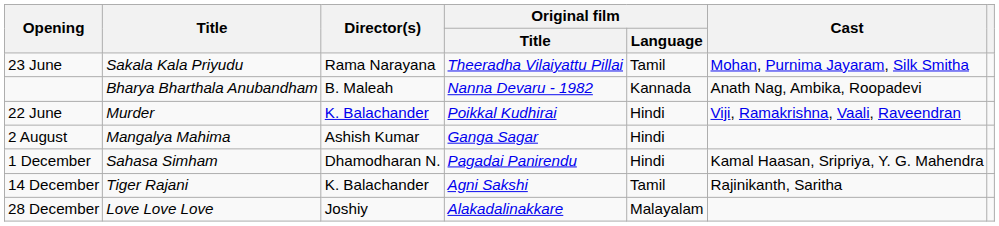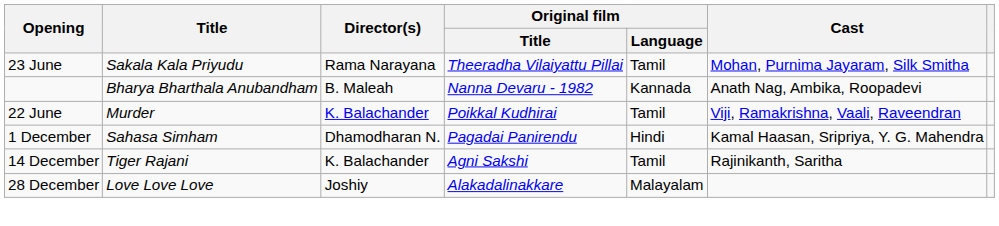22 June | Original film / Language: Hindi -> Tamil
- row: 2 August | Mangalya Mahima | Ashish Kumar | Ganga Sagar | Hindi
